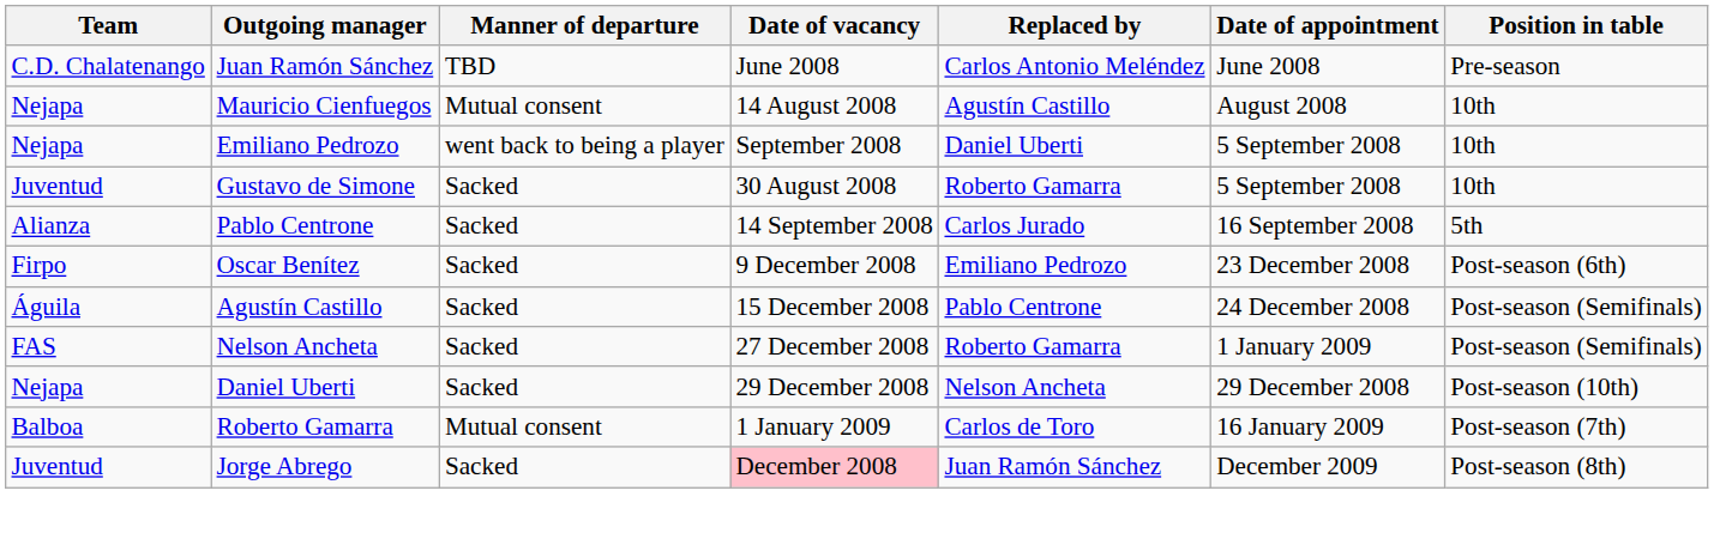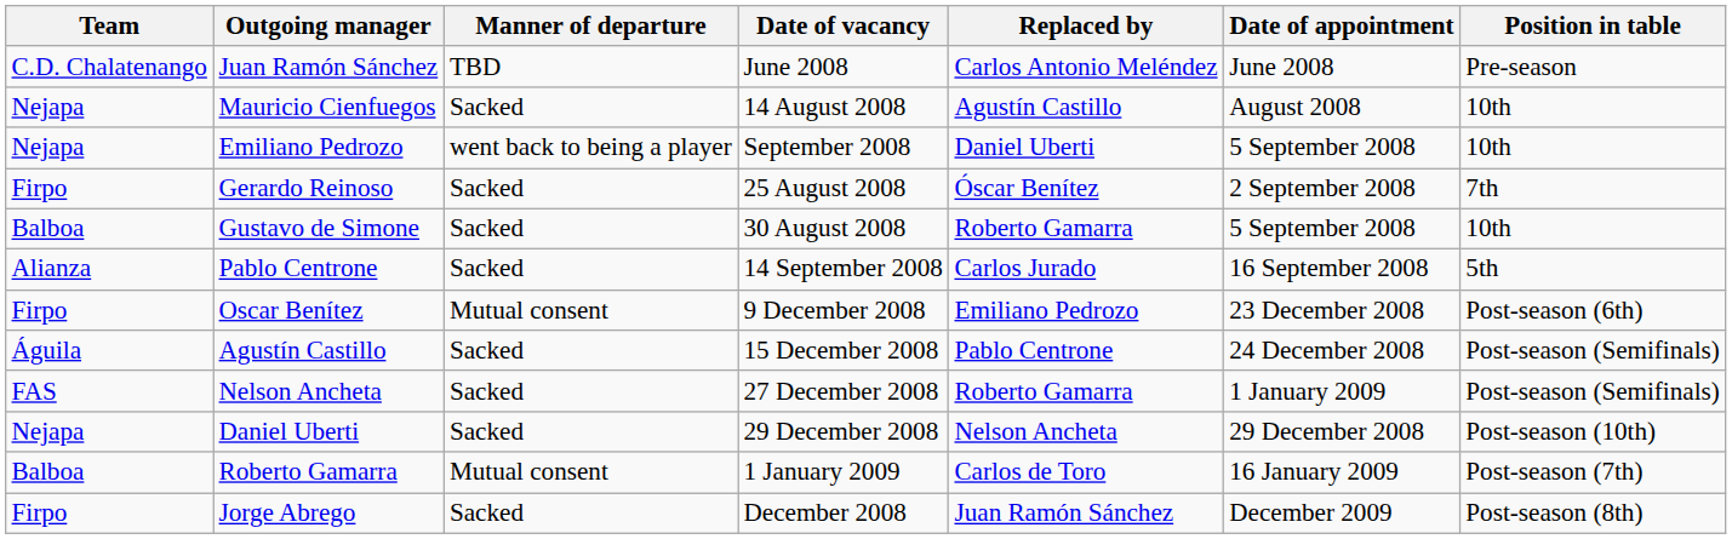Mauricio Cienfuegos | Manner of departure: Mutual consent -> Sacked
+ row: Firpo | Gerardo Reinoso | Sacked | 25 August 2008 | Óscar Benítez | 2 September 2008 | 7th
Gustavo de Simone | Team: Juventud -> Balboa
Oscar Benítez | Manner of departure: Sacked -> Mutual consent
Jorge Abrego | Team: Juventud -> Firpo
Jorge Abrego | Date of vacancy: pink background -> no background
